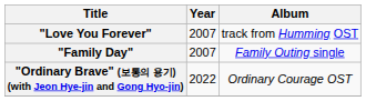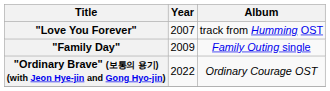"Family Day" | Year: 2007 -> 2009
